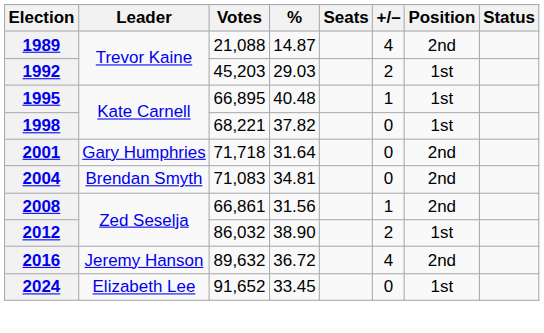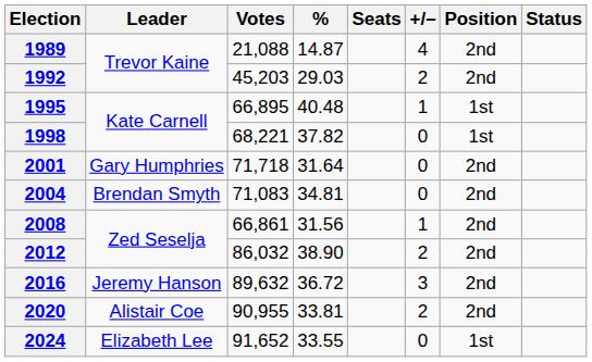1992 | Position: 1st -> 2nd
2012 | Position: 1st -> 2nd
2016 | +/–: 4 -> 3
+ row: 2020 | Alistair Coe | 90,955 | 33.81 | 2 | 2nd
2024 | %: 33.45 -> 33.55
